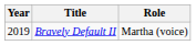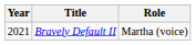Bravely Default II | Year: 2019 -> 2021
